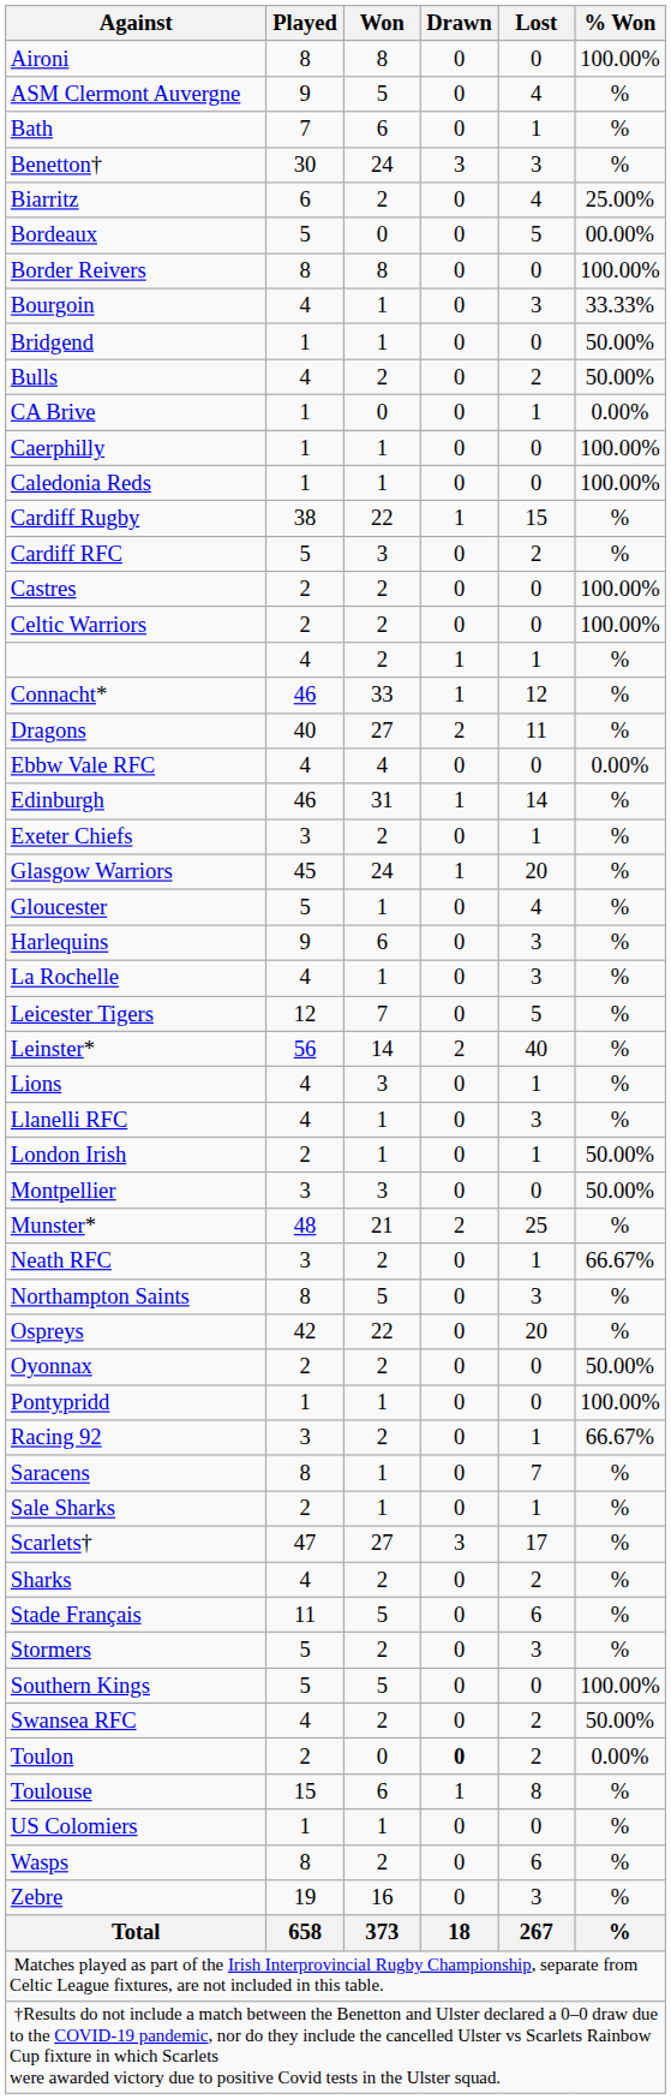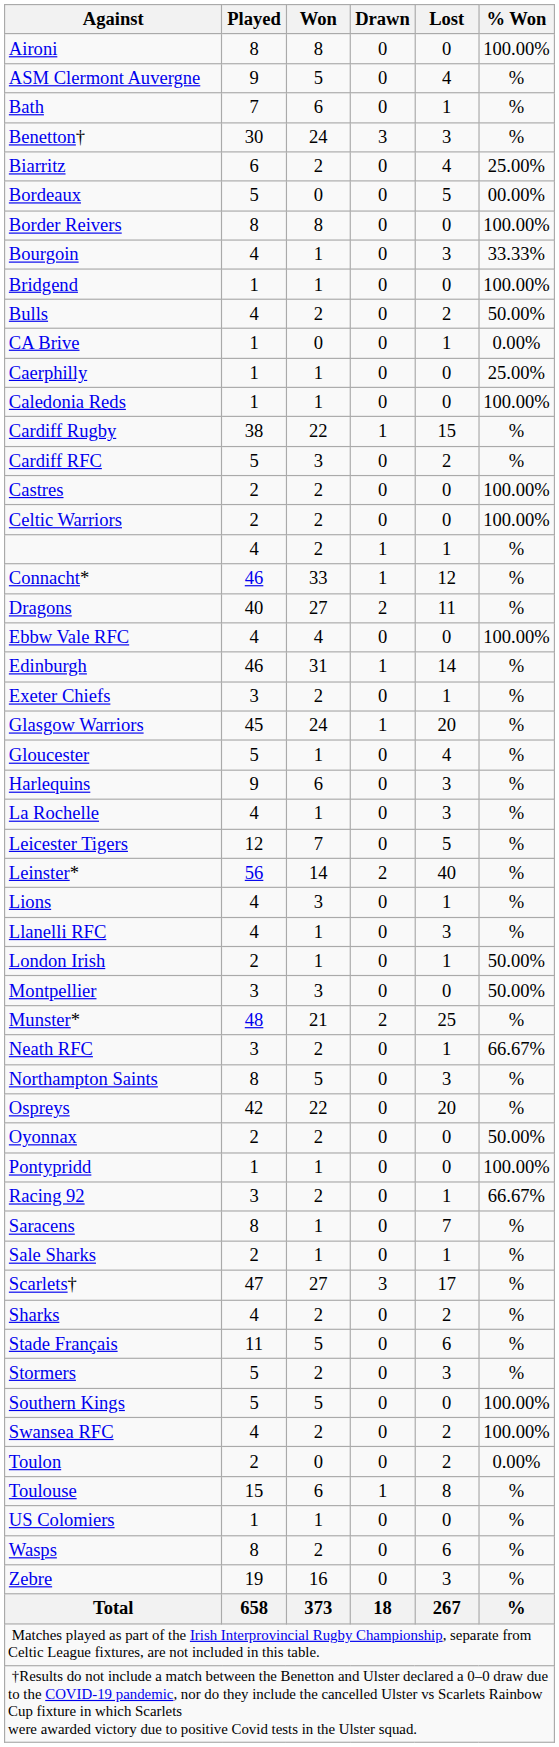Bridgend | % Won: 50.00% -> 100.00%
Caerphilly | % Won: 100.00% -> 25.00%
Ebbw Vale RFC | % Won: 0.00% -> 100.00%
Swansea RFC | % Won: 50.00% -> 100.00%
Toulon | Drawn: bold -> normal
